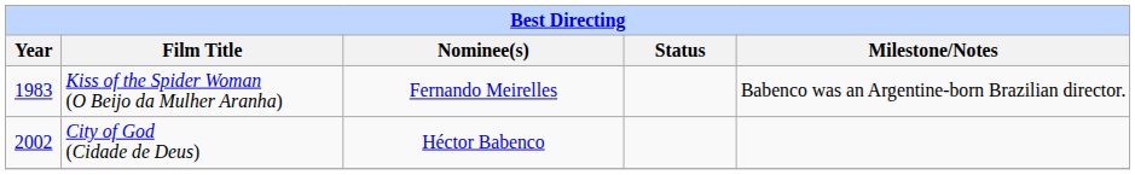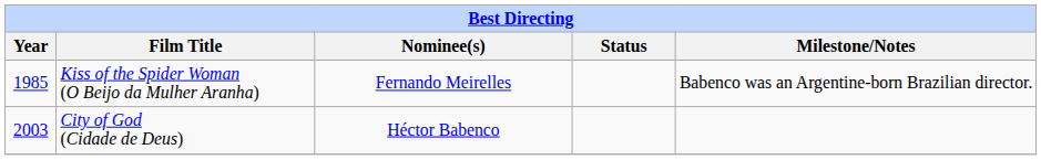Kiss of the Spider Woman (O Beijo da Mulher Aranha) | Year: 1983 -> 1985
City of God (Cidade de Deus) | Year: 2002 -> 2003
